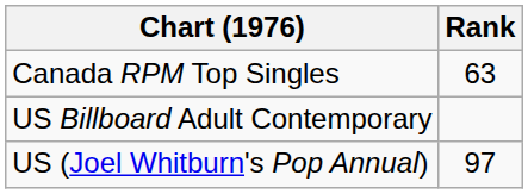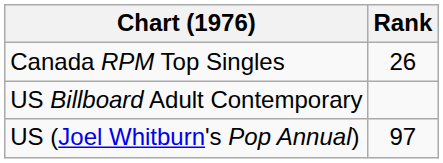Canada RPM Top Singles | Rank: 63 -> 26
